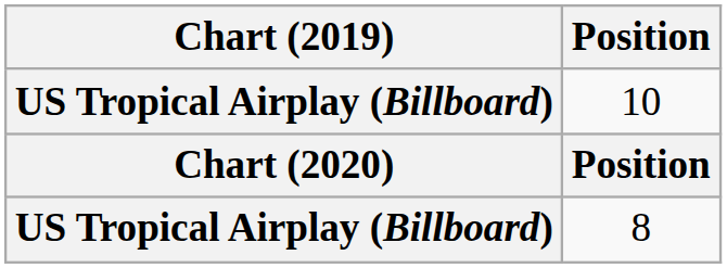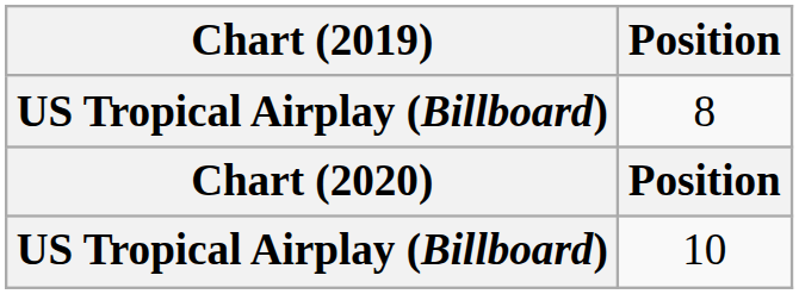rows swapped: 8 <-> 10
